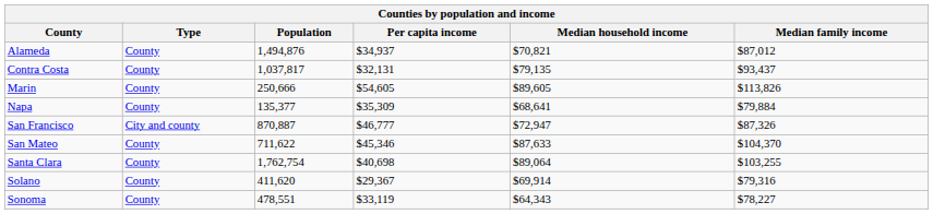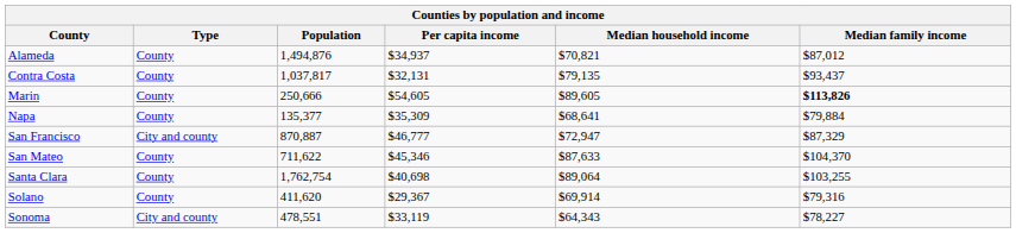Marin | Median family income: normal -> bold
San Francisco | Median family income: $87,326 -> $87,329
Sonoma | Type: County -> City and county
